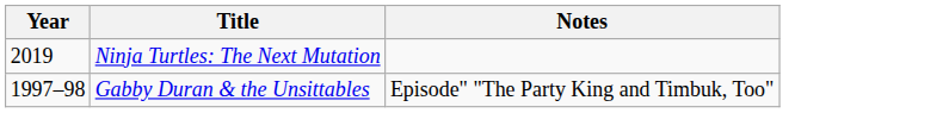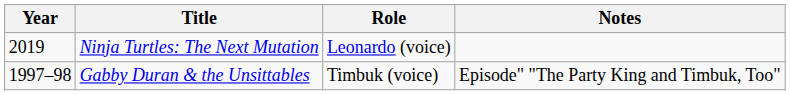+ column: Role | Leonardo (voice) | Timbuk (voice)
